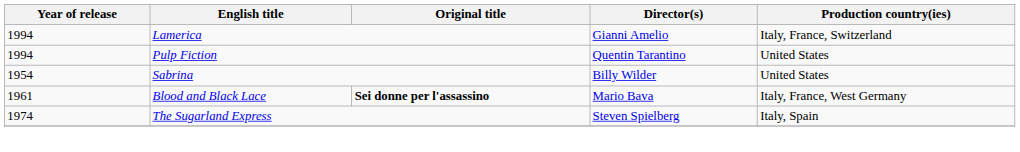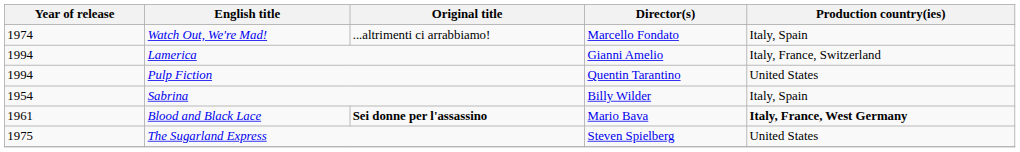+ row: 1974 | Watch Out, We're Mad! | ...altrimenti ci arrabbiamo! | Marcello Fondato | Italy, Spain
Sabrina | Production country(ies): United States -> Italy, Spain
Blood and Black Lace | Production country(ies): normal -> bold
The Sugarland Express | Year of release: 1974 -> 1975
The Sugarland Express | Production country(ies): Italy, Spain -> United States
